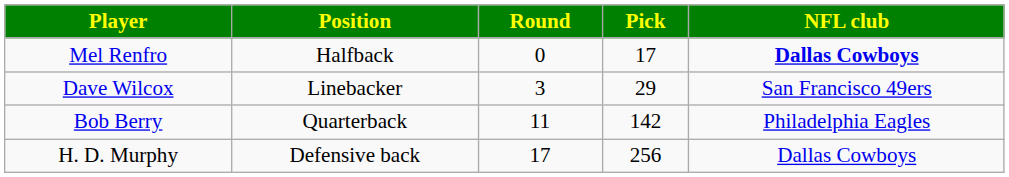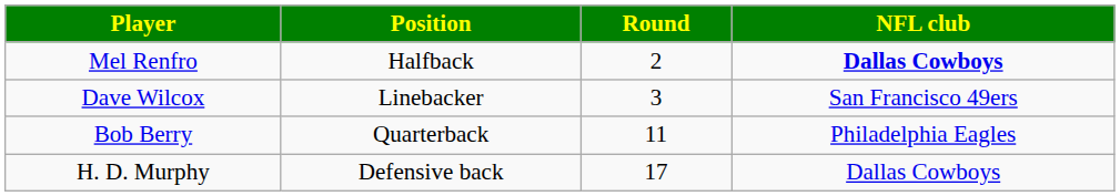- column: Pick | 17 | 29 | 142 | 256
Mel Renfro | Round: 0 -> 2
